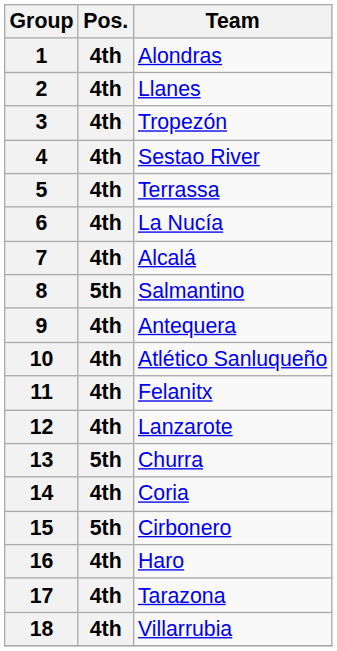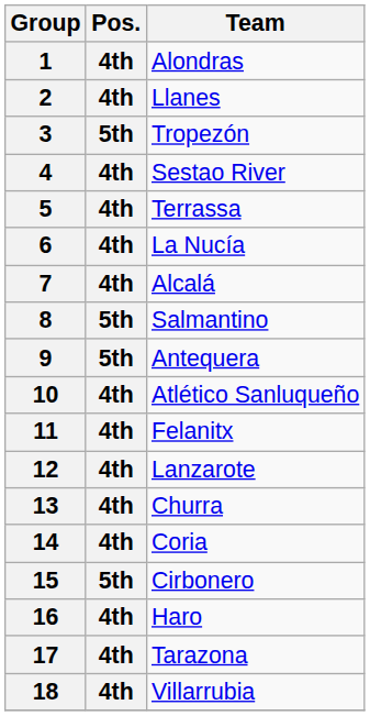3 | Pos.: 4th -> 5th
9 | Pos.: 4th -> 5th
13 | Pos.: 5th -> 4th
